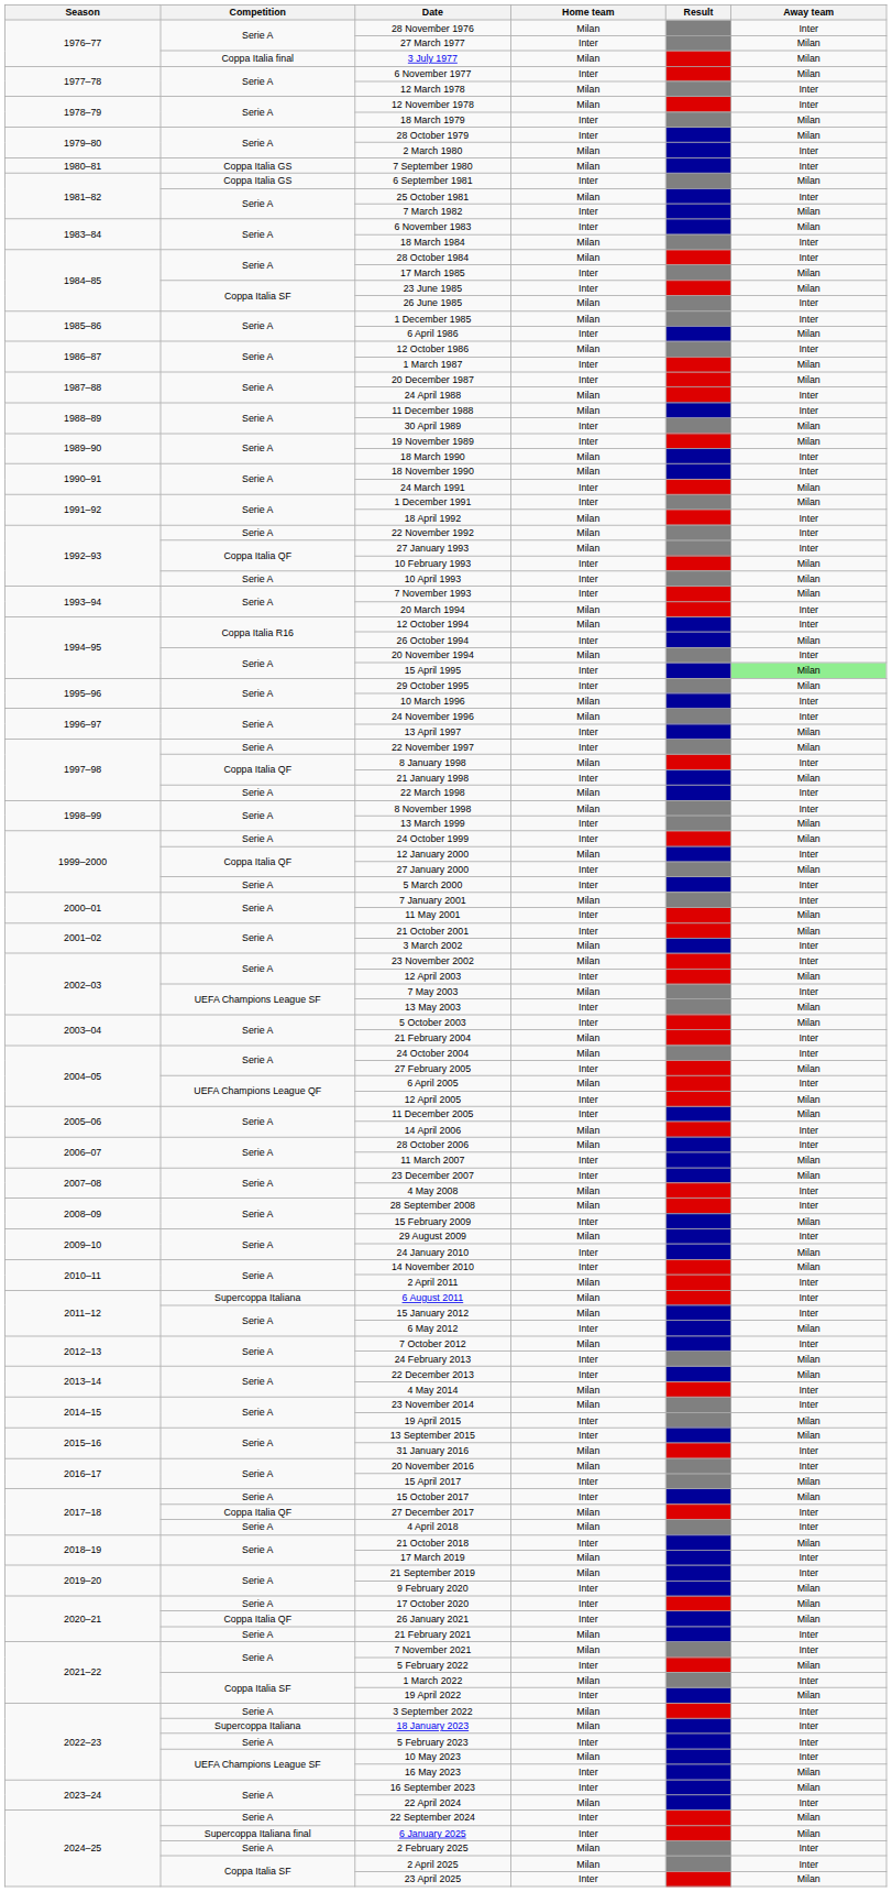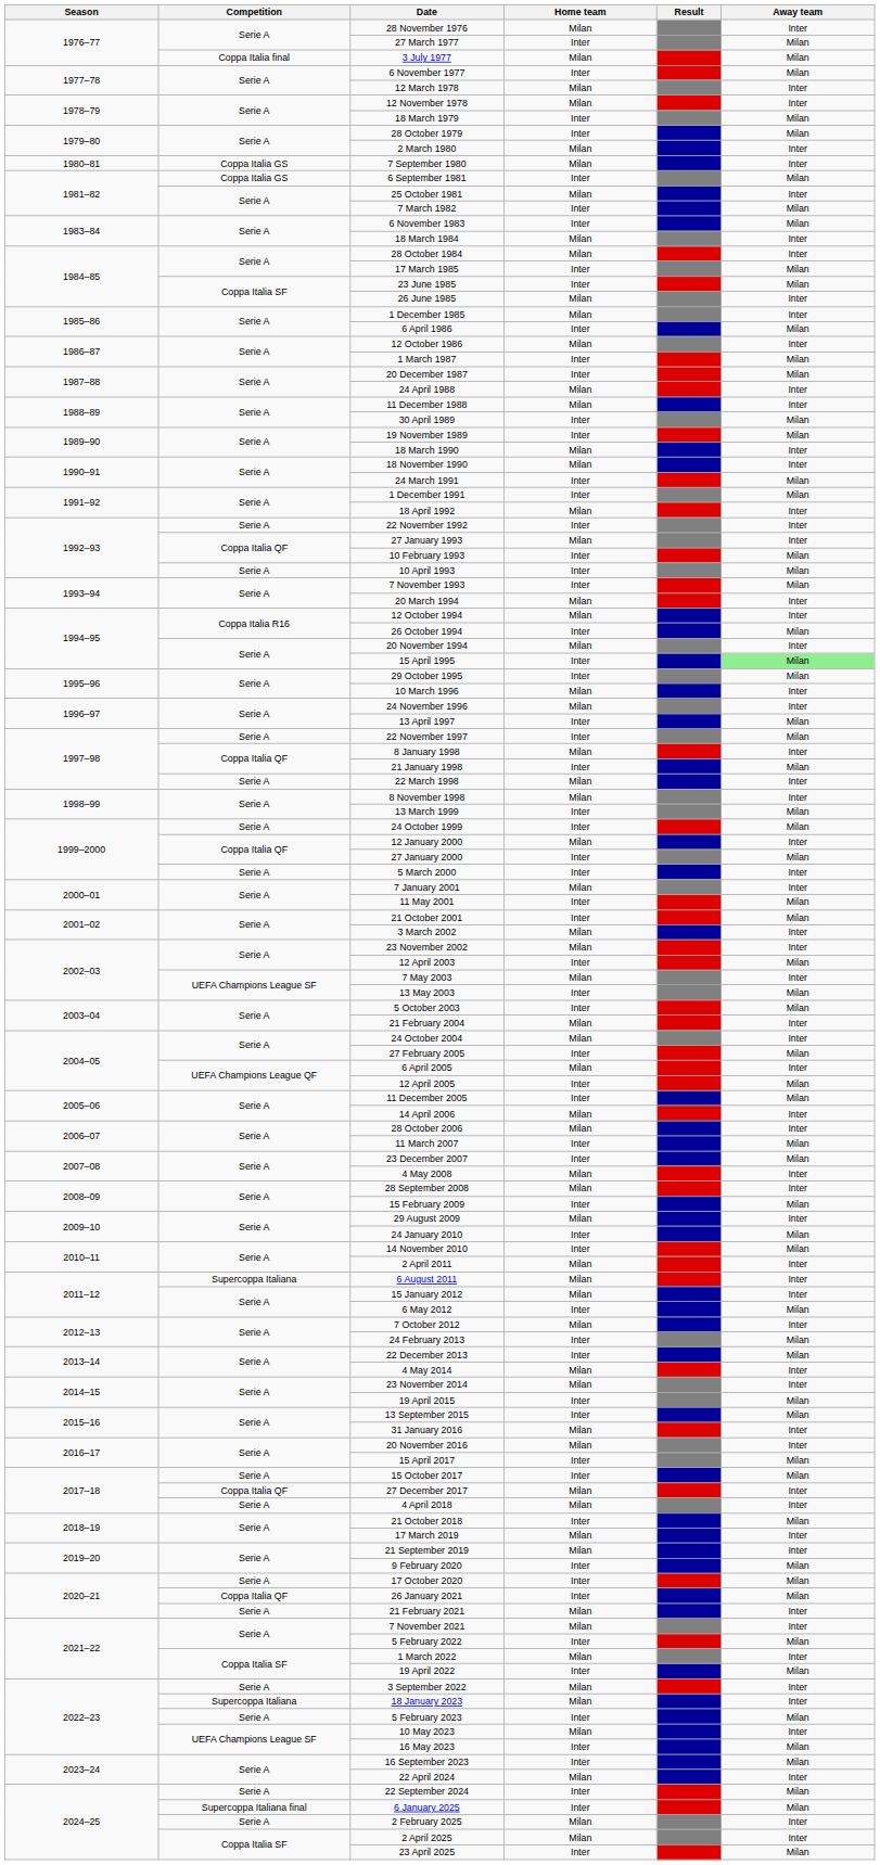22 November 1992 | Home team: Milan -> Inter
5 February 2023 | Away team: Inter -> Milan
